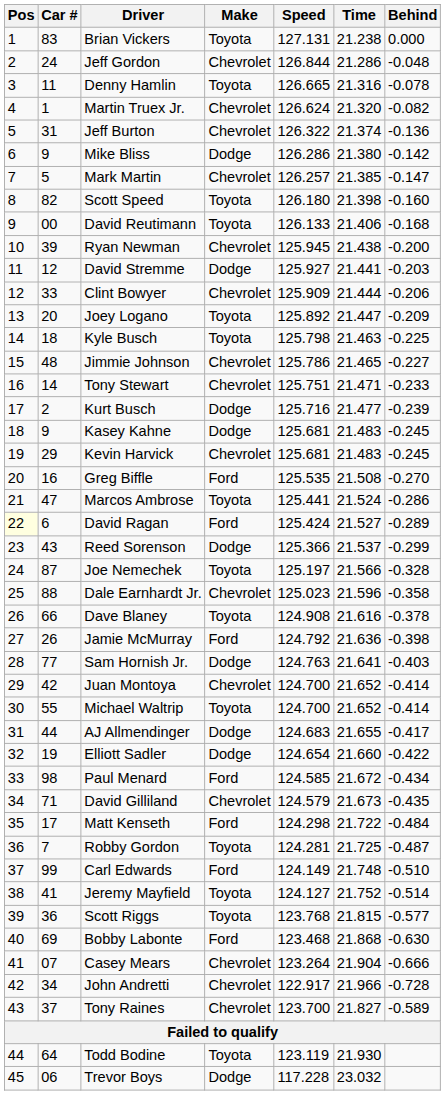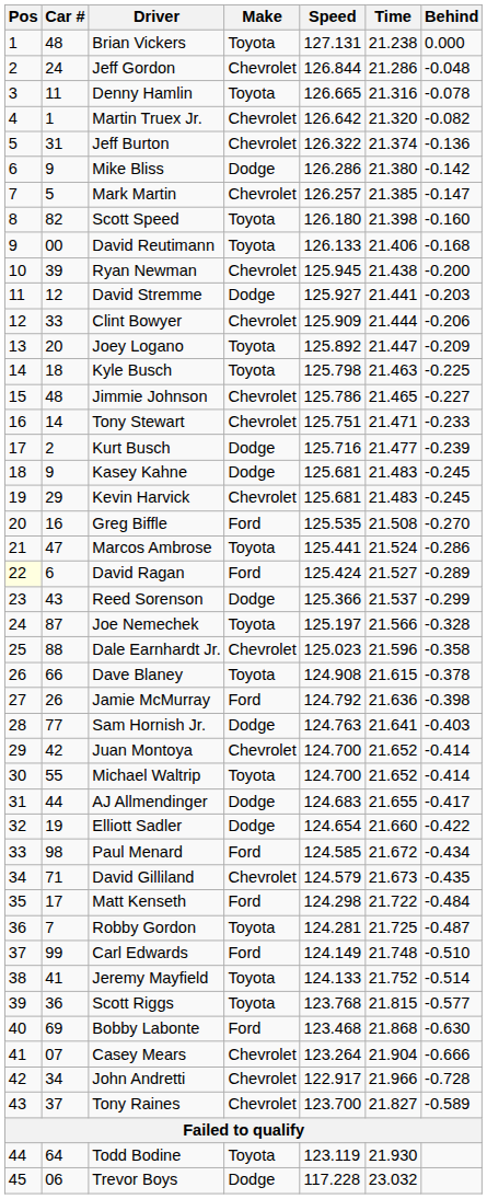Brian Vickers | Car #: 83 -> 48
Martin Truex Jr. | Speed: 126.624 -> 126.642
Dave Blaney | Time: 21.616 -> 21.615
Jeremy Mayfield | Speed: 124.127 -> 124.133
